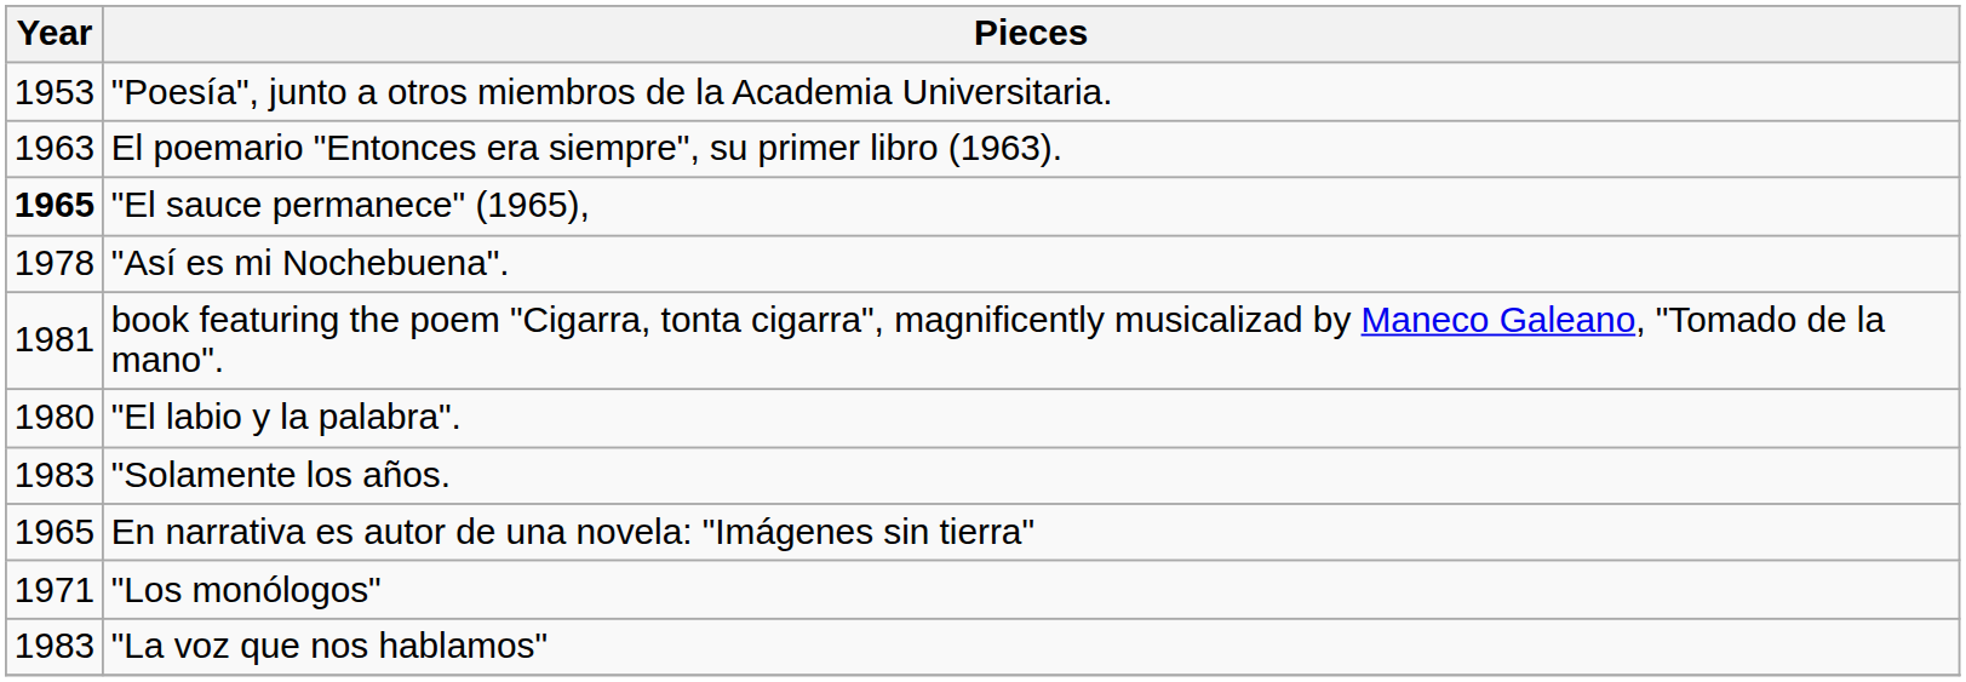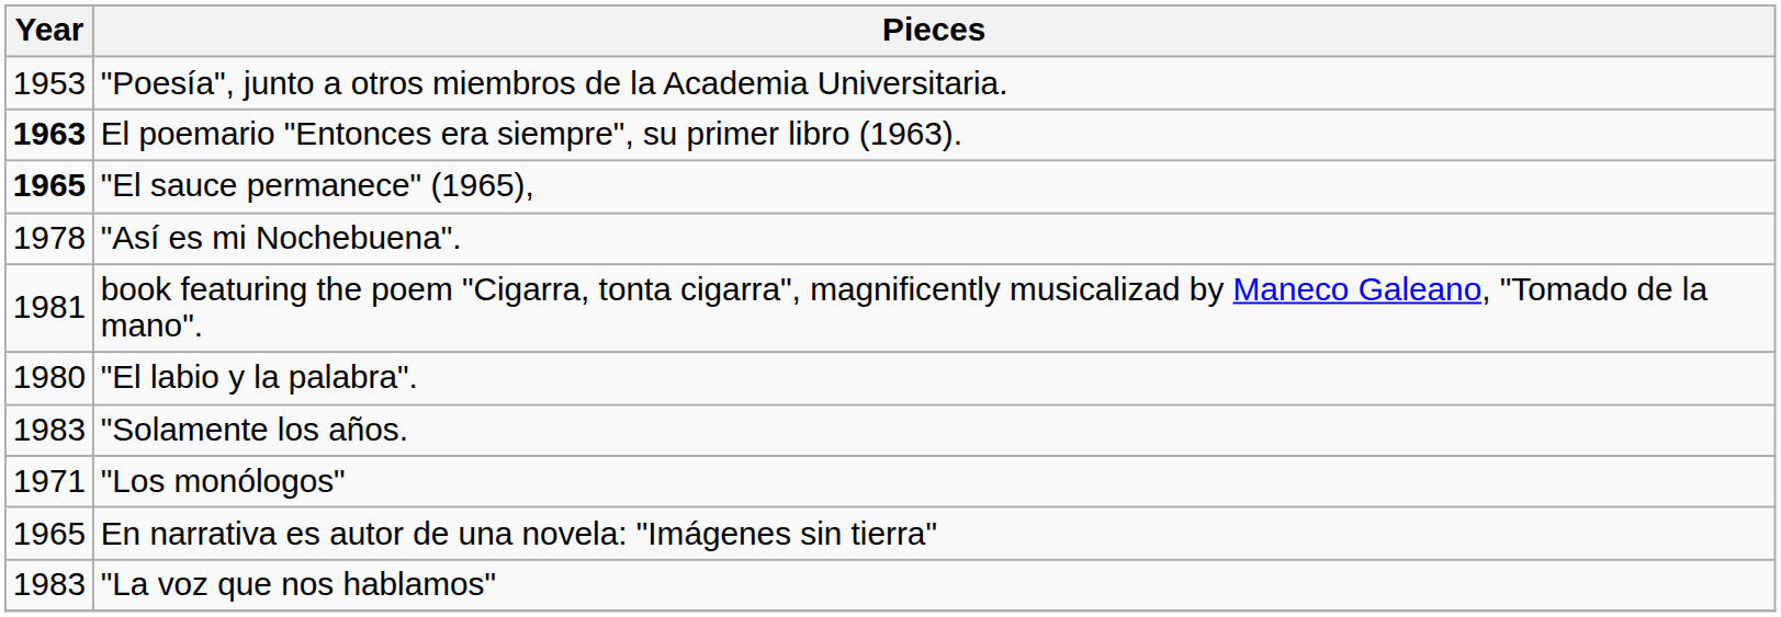El poemario "Entonces era siempre", su primer libro (1963). | Year: normal -> bold
rows swapped: En narrativa es autor de una novela: "Imágenes sin tierra" <-> "Los monólogos"
